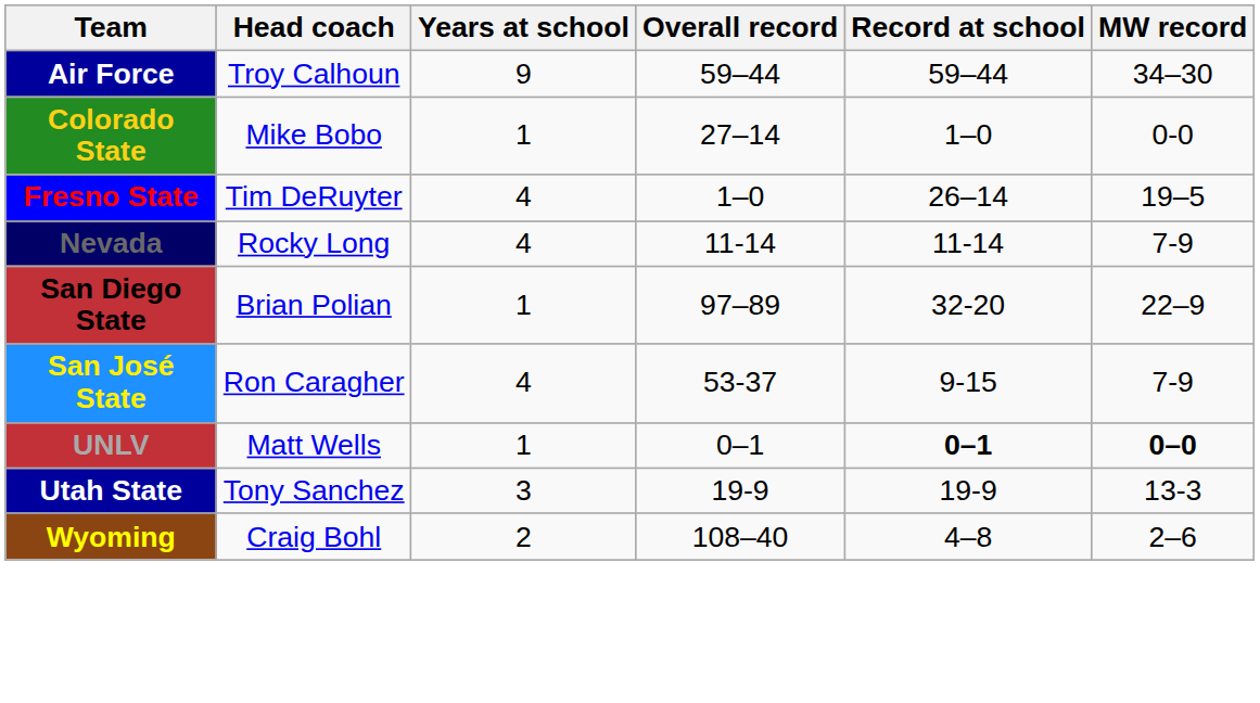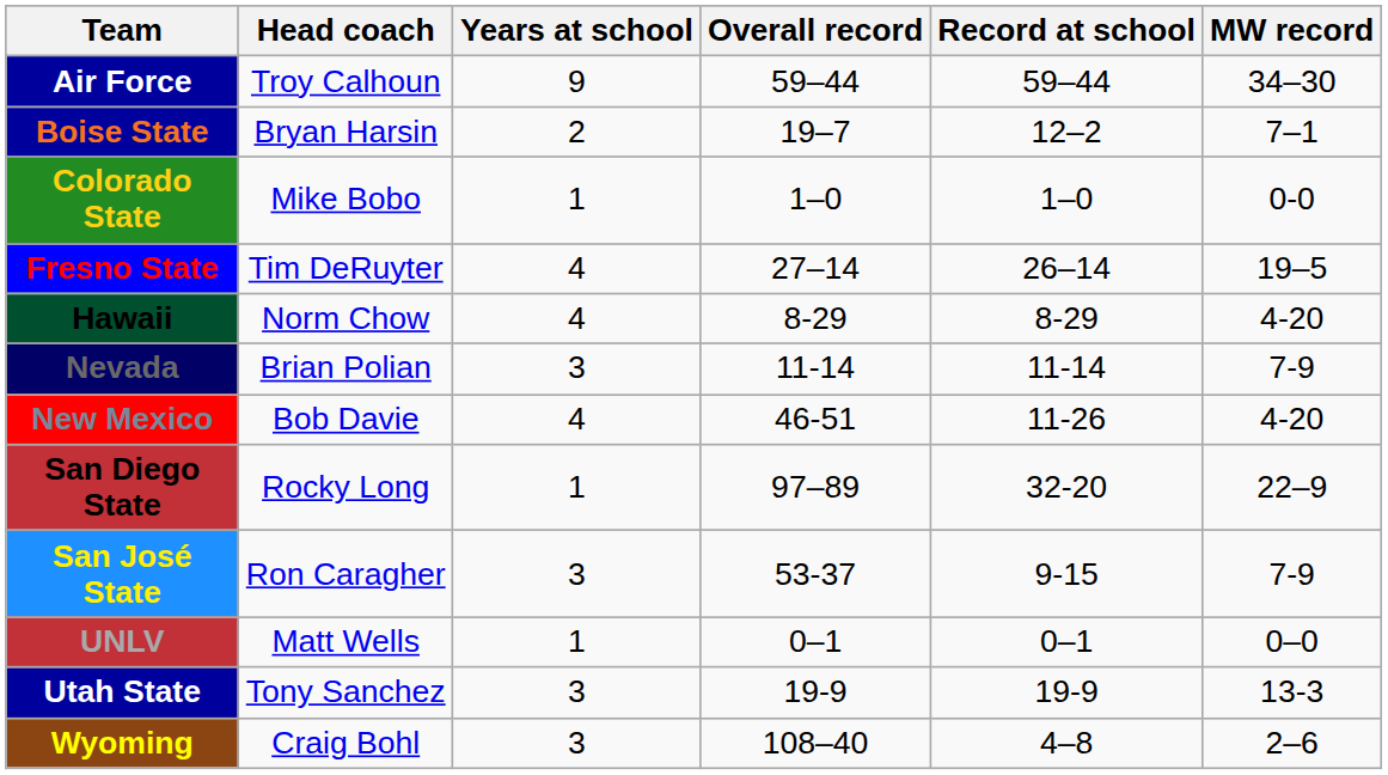+ row: Boise State | Bryan Harsin | 2 | 19–7 | 12–2 | 7–1
Colorado State | Overall record: 27–14 -> 1–0
Fresno State | Overall record: 1–0 -> 27–14
+ row: Hawaii | Norm Chow | 4 | 8-29 | 8-29 | 4-20
Nevada | Head coach: Rocky Long -> Brian Polian
Nevada | Years at school: 4 -> 3
+ row: New Mexico | Bob Davie | 4 | 46-51 | 11-26 | 4-20
San Diego State | Head coach: Brian Polian -> Rocky Long
San José State | Years at school: 4 -> 3
UNLV | Record at school: bold -> normal
UNLV | MW record: bold -> normal
Wyoming | Years at school: 2 -> 3
